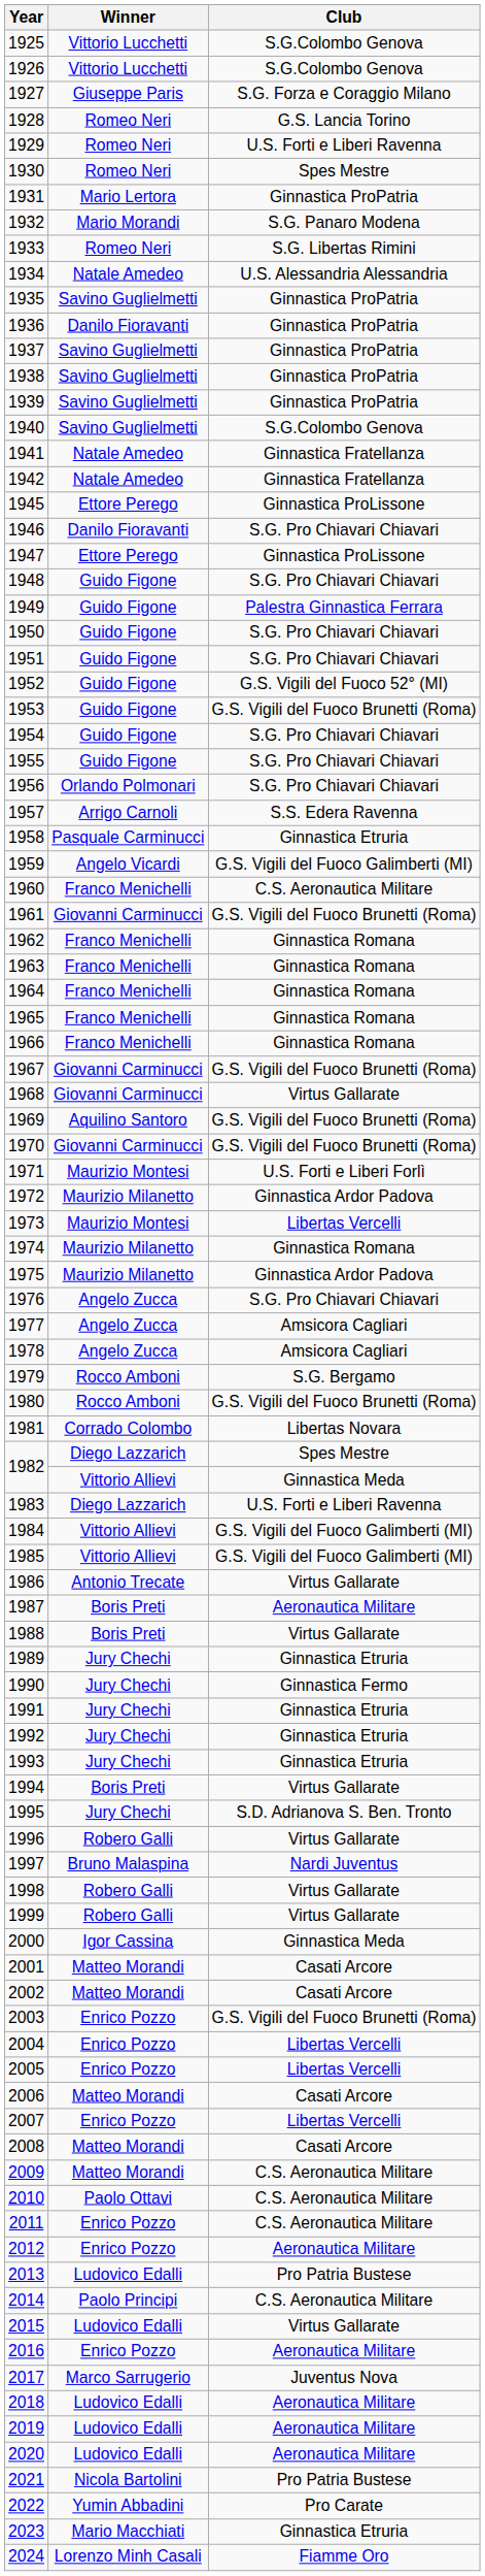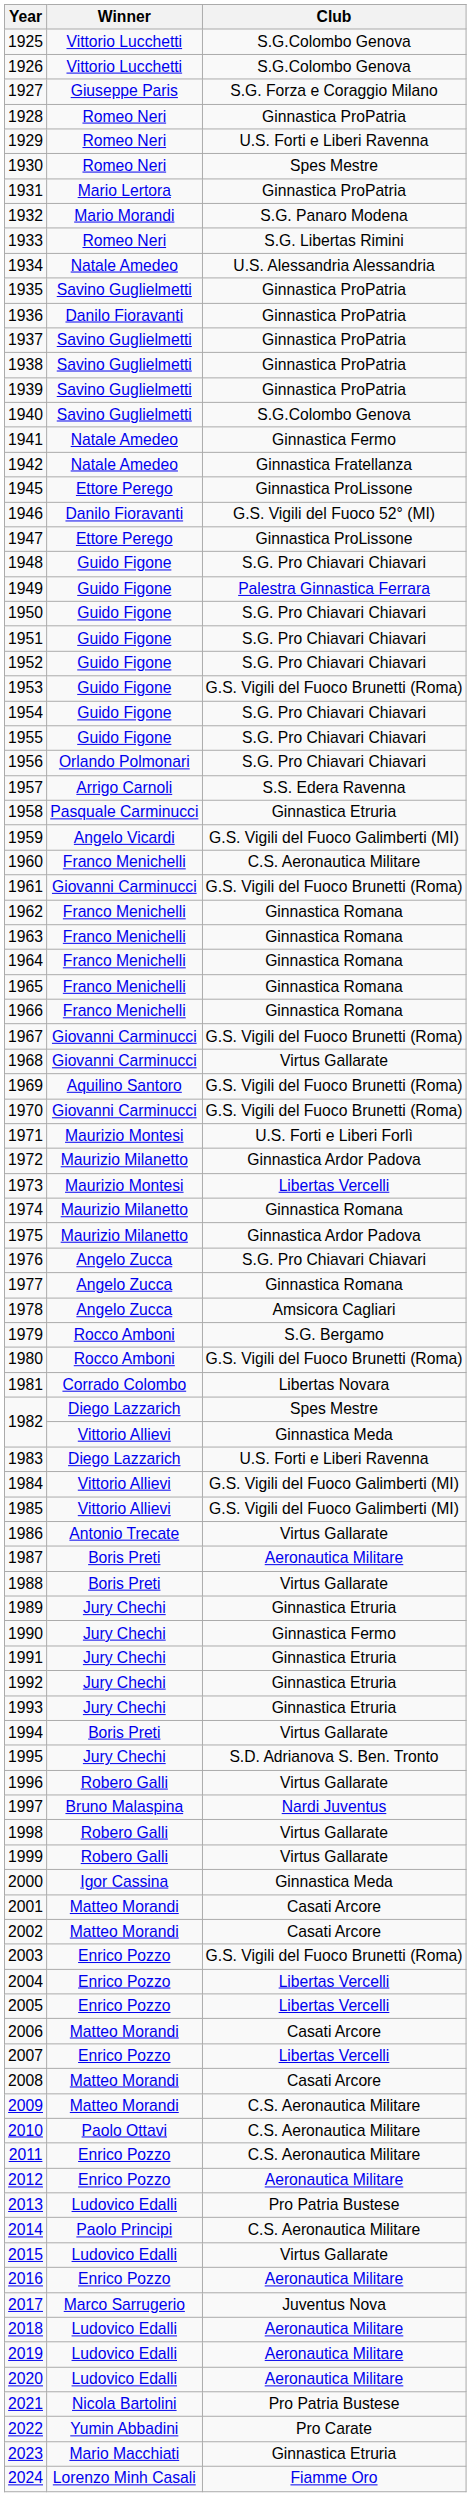1928 | Club: G.S. Lancia Torino -> Ginnastica ProPatria
1941 | Club: Ginnastica Fratellanza -> Ginnastica Fermo
1946 | Club: S.G. Pro Chiavari Chiavari -> G.S. Vigili del Fuoco 52° (MI)
1952 | Club: G.S. Vigili del Fuoco 52° (MI) -> S.G. Pro Chiavari Chiavari
1977 | Club: Amsicora Cagliari -> Ginnastica Romana
